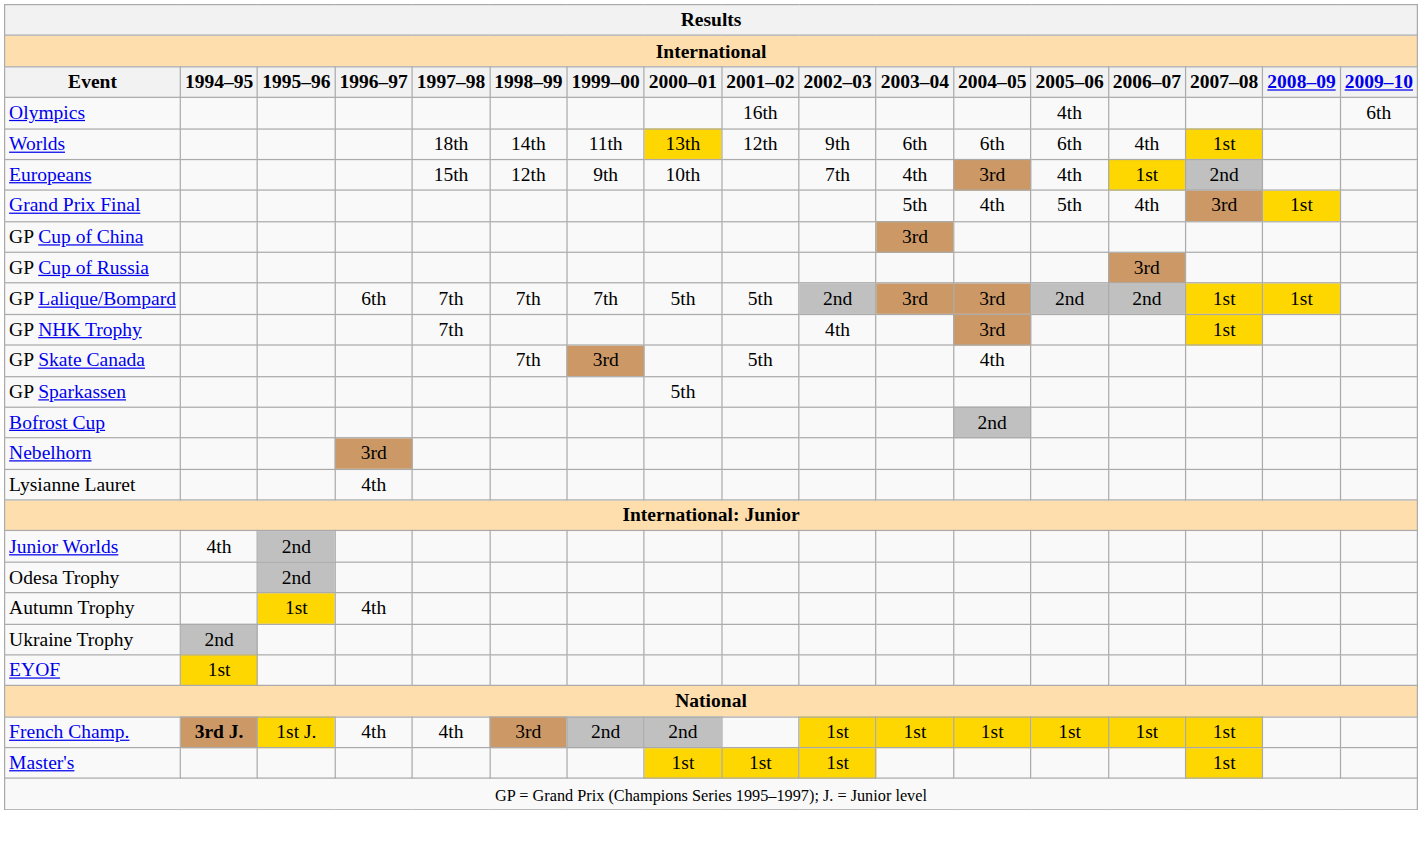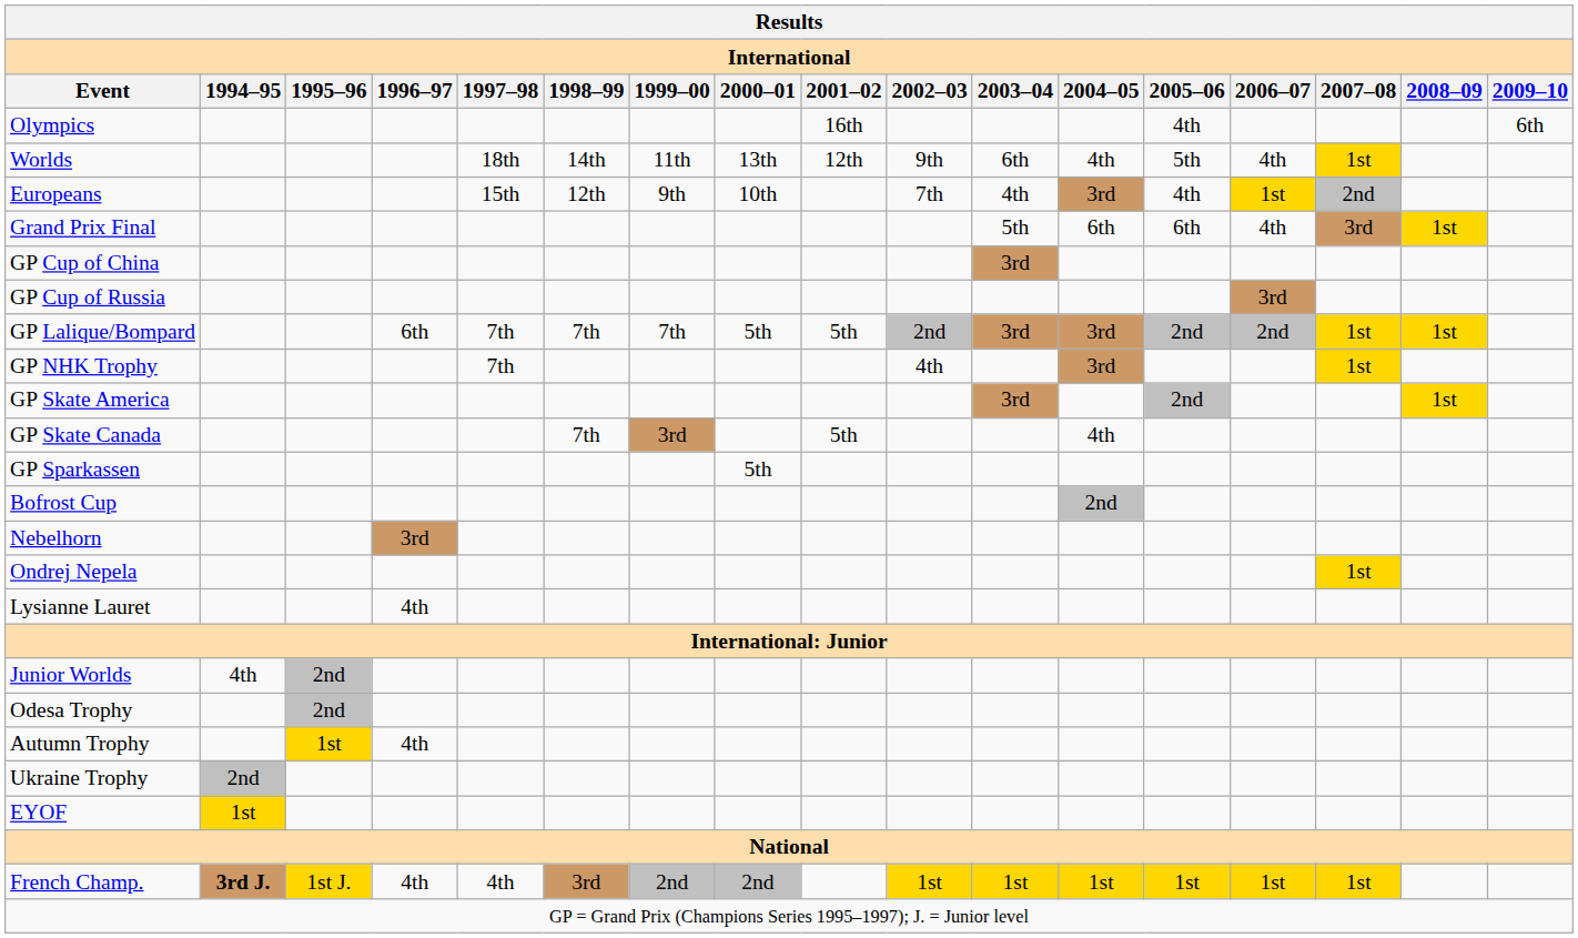Worlds | 2000–01: gold background -> no background
Worlds | 2004–05: 6th -> 4th
Worlds | 2005–06: 6th -> 5th
Grand Prix Final | 2004–05: 4th -> 6th
Grand Prix Final | 2005–06: 5th -> 6th
+ row: GP Skate America | 3rd | 2nd | 1st
+ row: Ondrej Nepela | 1st
- row: Master's | 1st | 1st | 1st | 1st
